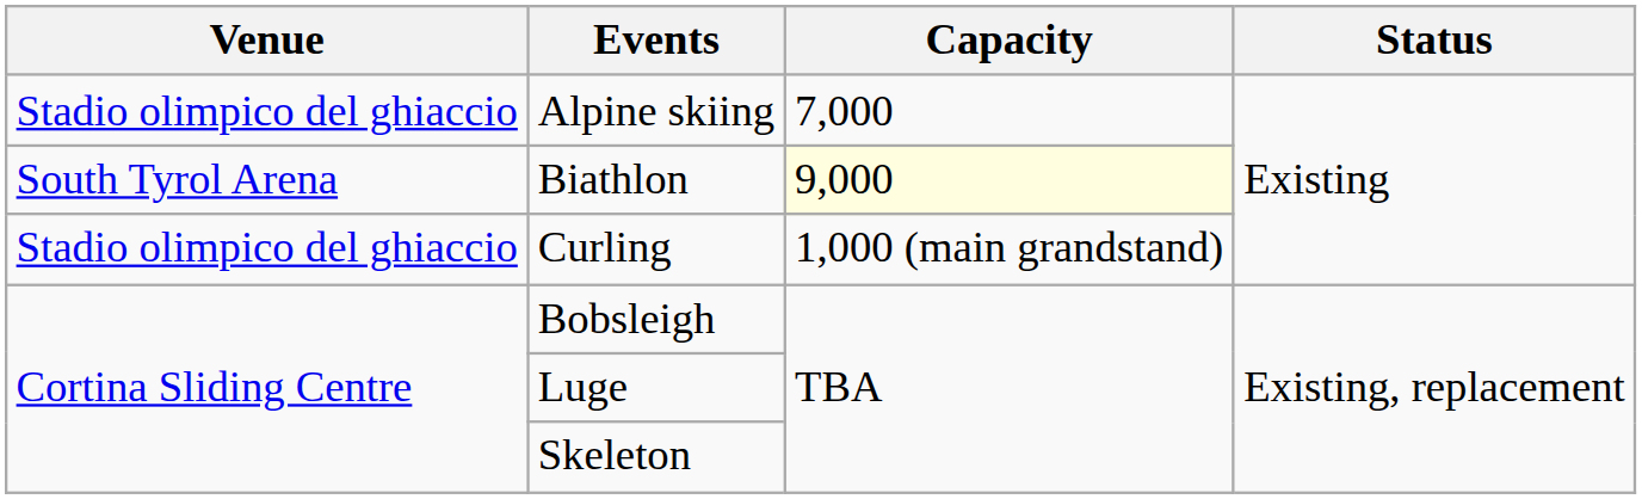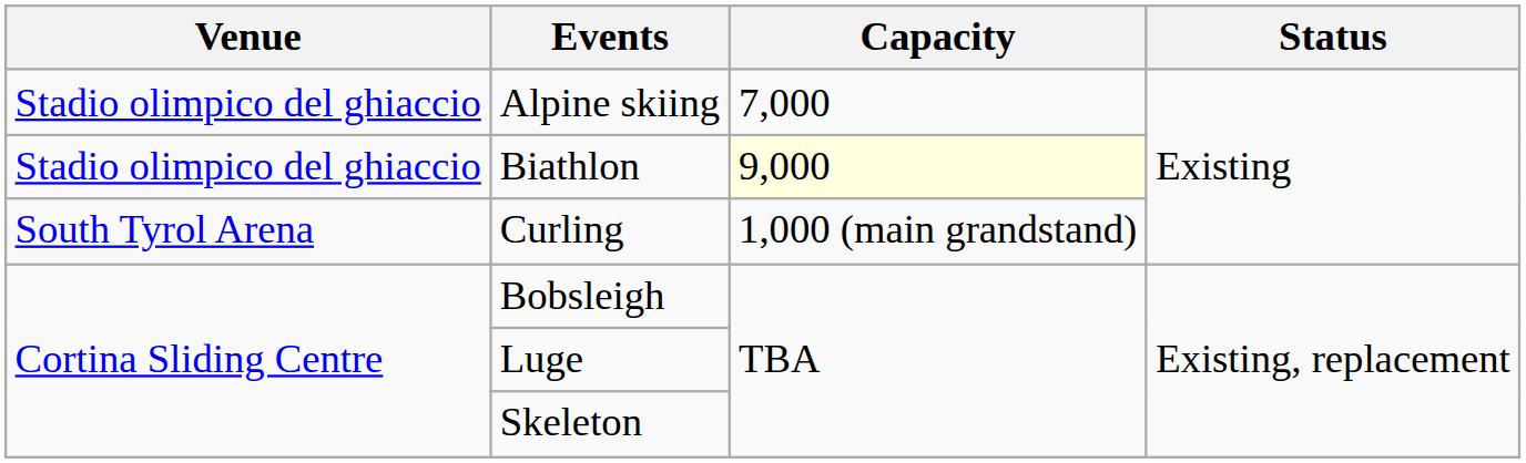Biathlon | Venue: South Tyrol Arena -> Stadio olimpico del ghiaccio
Curling | Venue: Stadio olimpico del ghiaccio -> South Tyrol Arena
